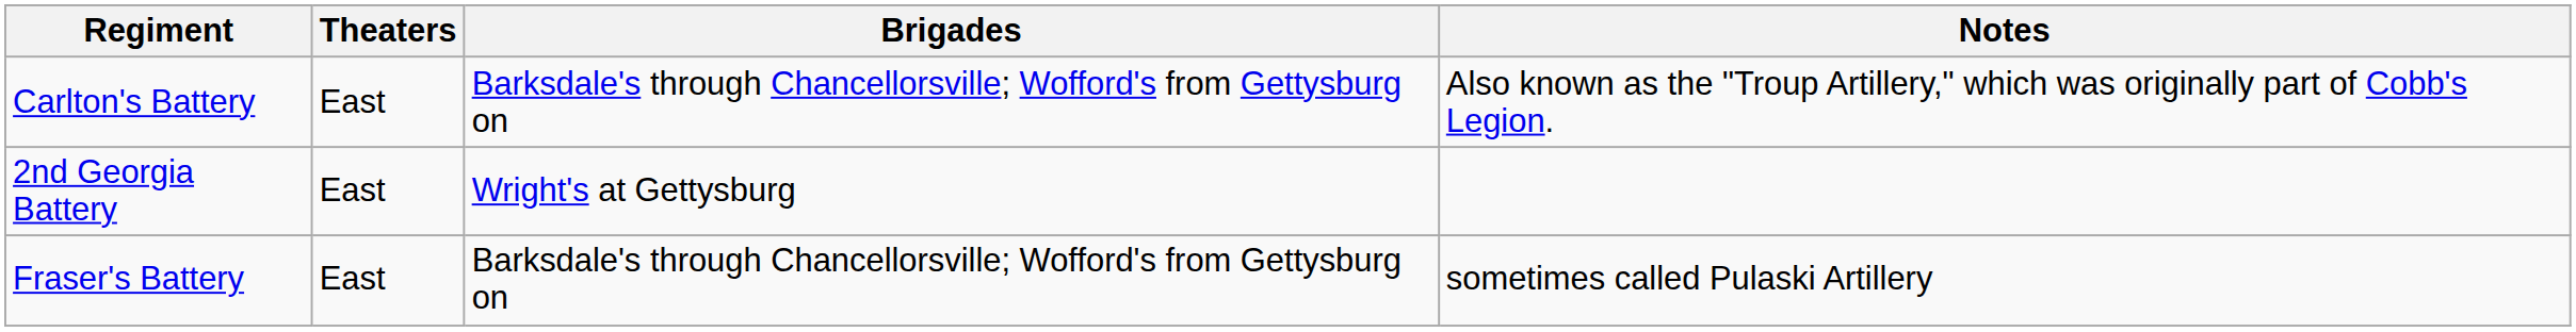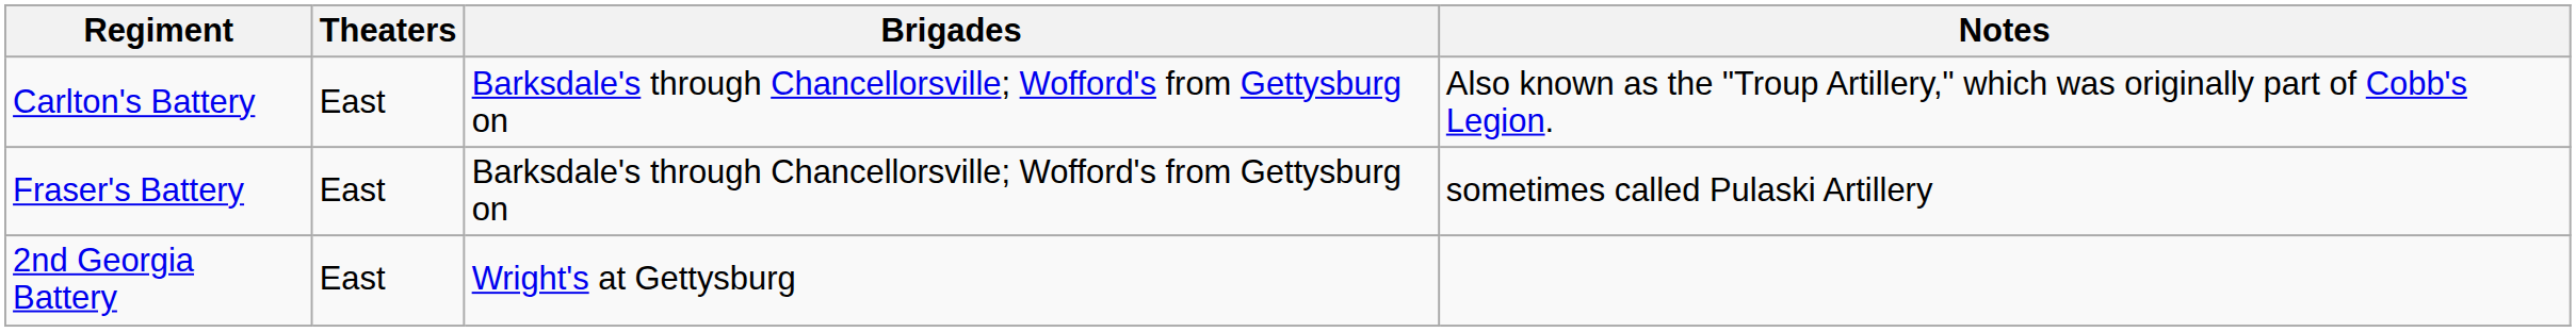rows swapped: Fraser's Battery <-> 2nd Georgia Battery
